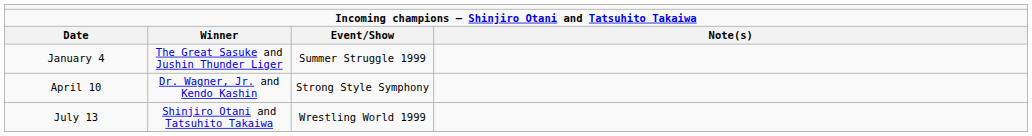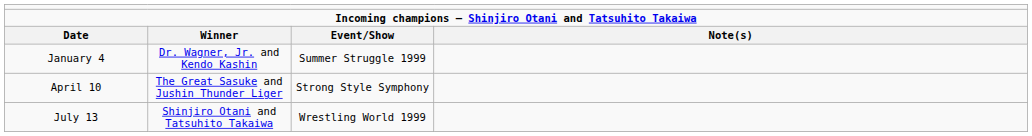January 4 | column 2: The Great Sasuke and Jushin Thunder Liger -> Dr. Wagner, Jr. and Kendo Kashin
April 10 | column 2: Dr. Wagner, Jr. and Kendo Kashin -> The Great Sasuke and Jushin Thunder Liger
